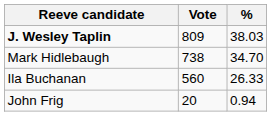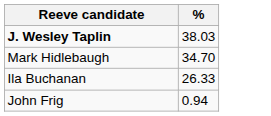- column: Vote | 809 | 738 | 560 | 20
